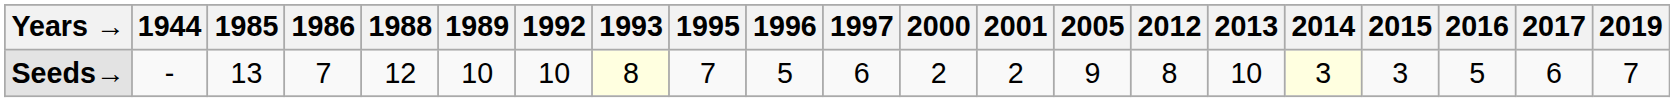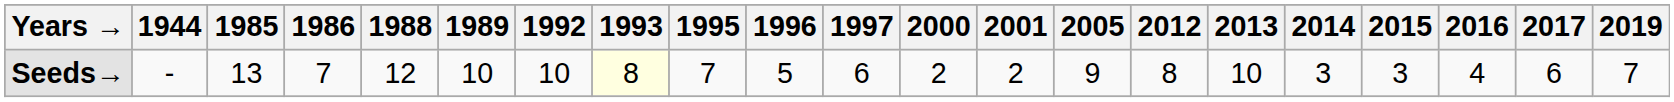Seeds→ | 2014: lightyellow background -> no background
Seeds→ | 2016: 5 -> 4
